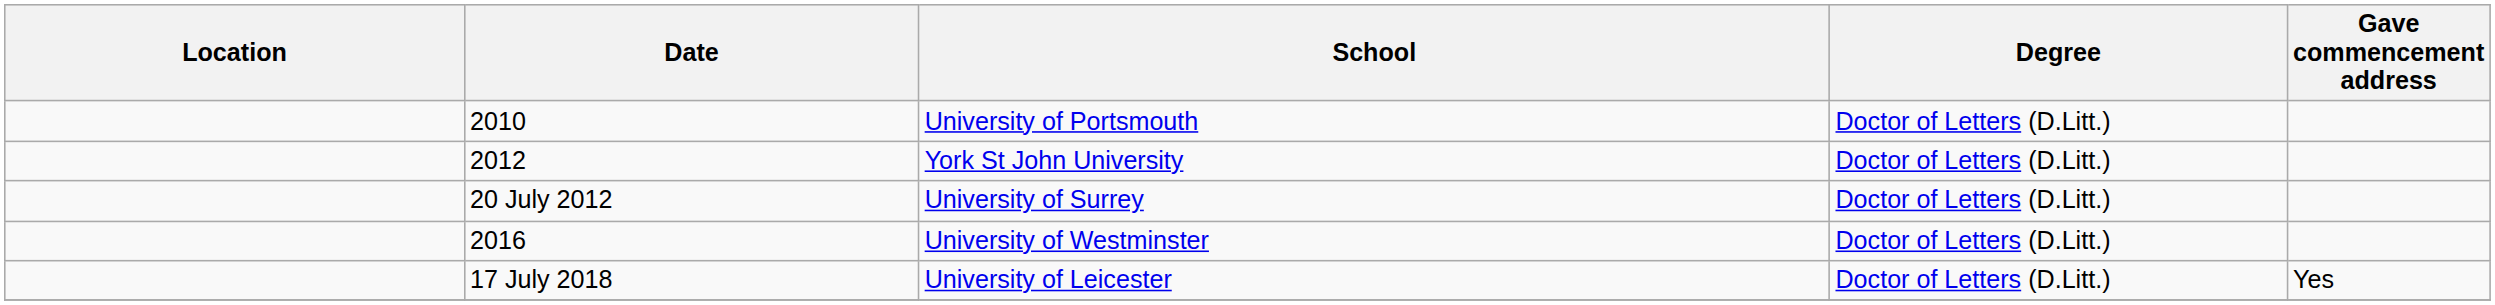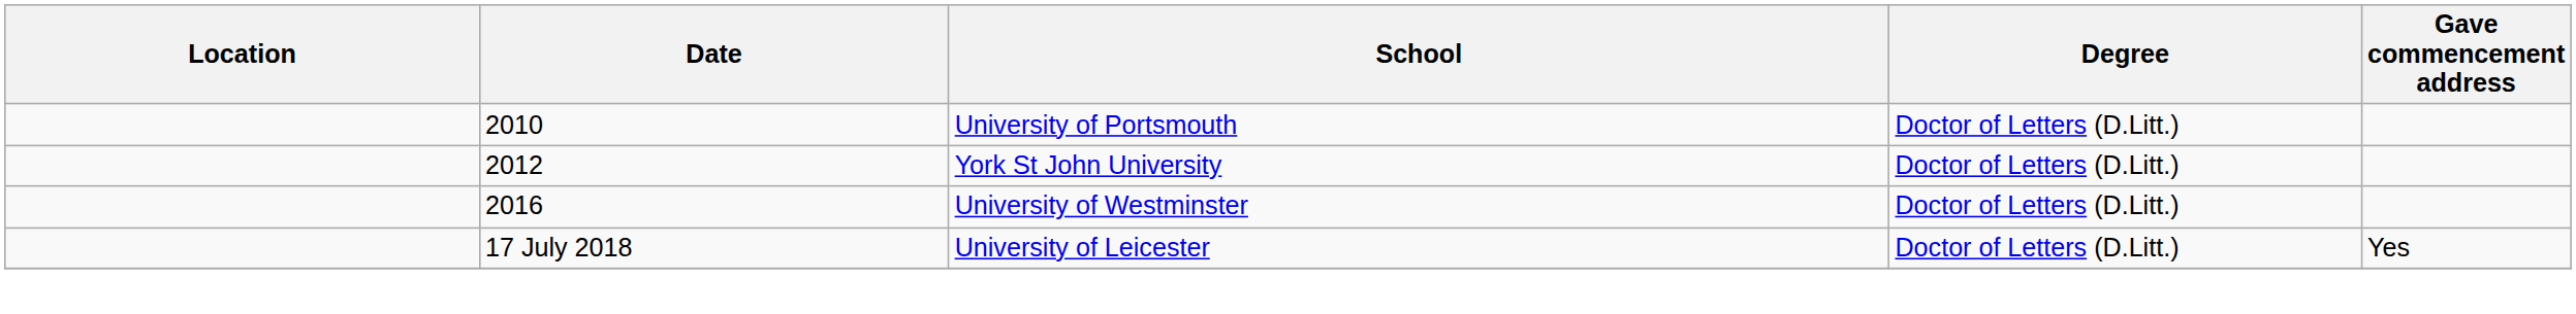- row: 20 July 2012 | University of Surrey | Doctor of Letters (D.Litt.)
